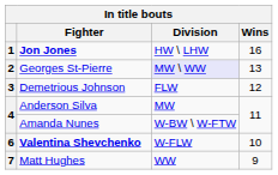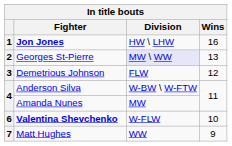Anderson Silva | Division: MW -> W-BW \ W-FTW
Amanda Nunes | Division: W-BW \ W-FTW -> MW
